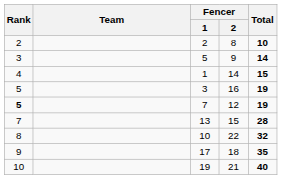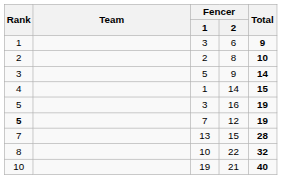+ row: 1 | 3 | 6 | 9
- row: 9 | 17 | 18 | 35
